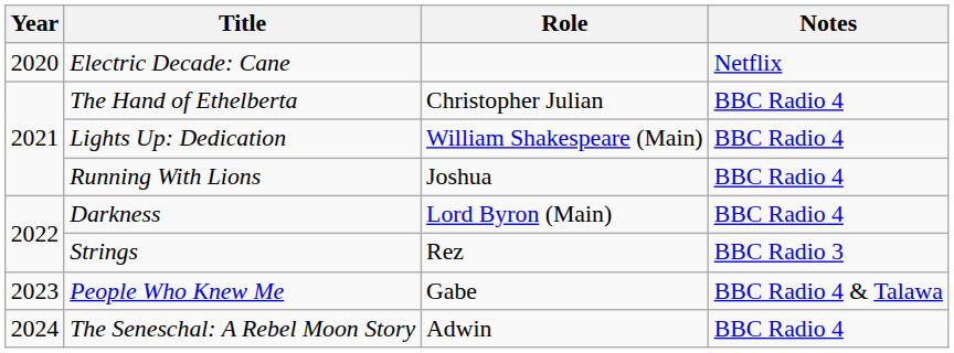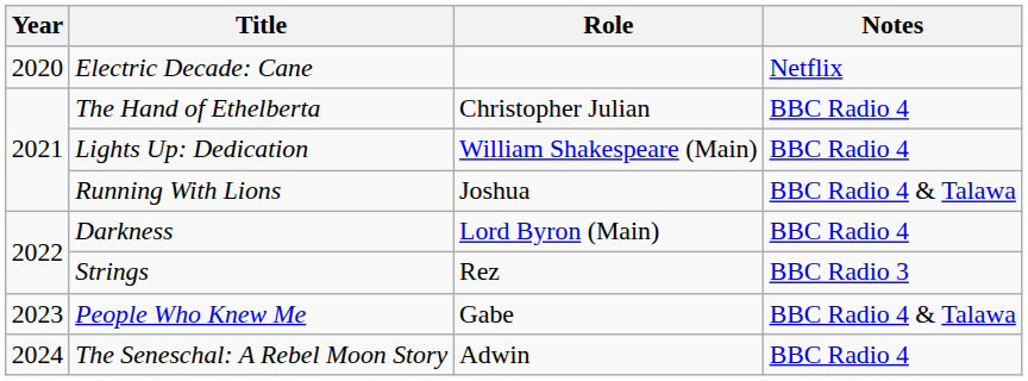Running With Lions | Notes: BBC Radio 4 -> BBC Radio 4 & Talawa
